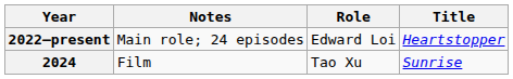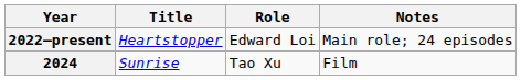columns swapped: Title <-> Notes
